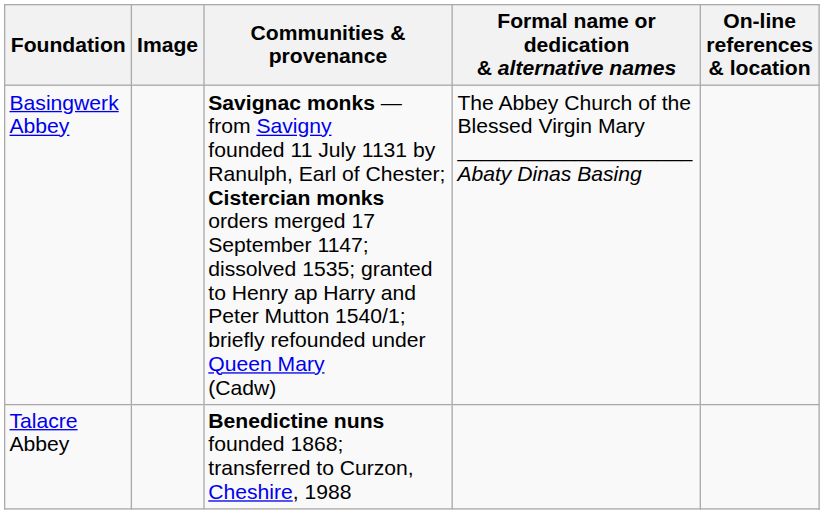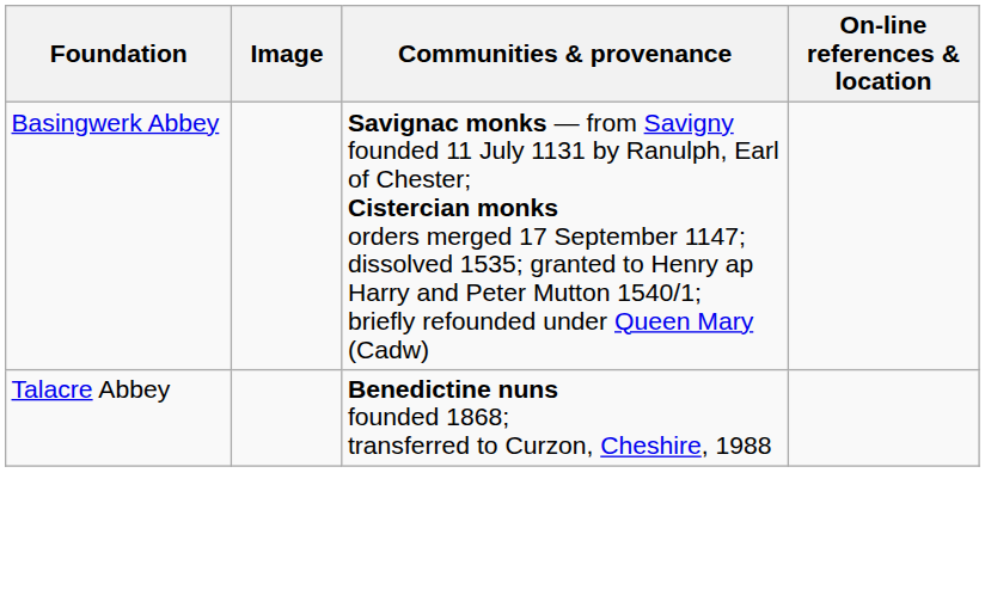- column: Formal name or dedication & alternative names | The Abbey Church of the Blessed Virgin Mary ____________________ Abaty Dinas Basing
